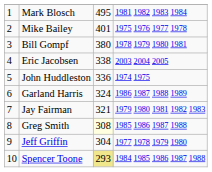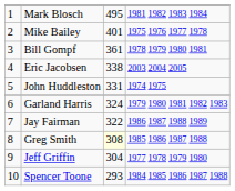Bill Gompf | column 3: 380 -> 361
John Huddleston | column 3: 336 -> 331
Garland Harris | column 4: 1986 1987 1988 1989 -> 1979 1980 1981 1982 1983
Jay Fairman | column 3: 321 -> 322
Jay Fairman | column 4: 1979 1980 1981 1982 1983 -> 1986 1987 1988 1989
Spencer Toone | column 3: khaki background -> no background
